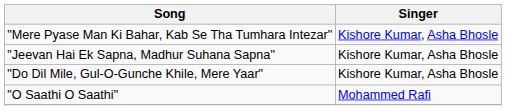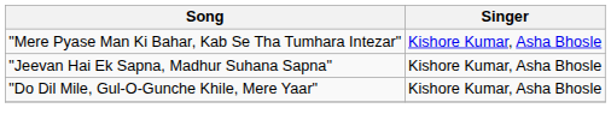- row: "O Saathi O Saathi" | Mohammed Rafi
